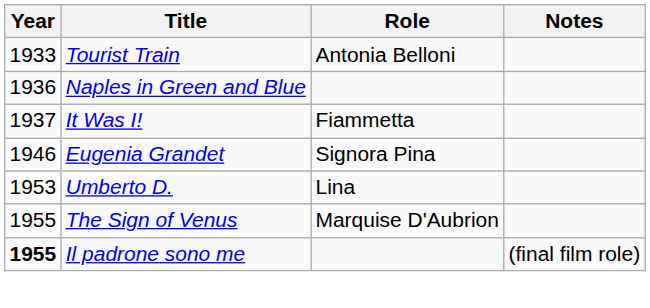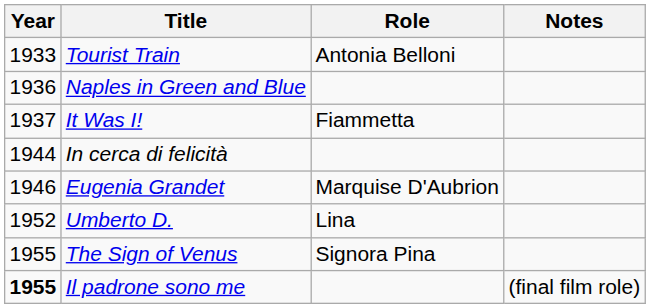+ row: 1944 | In cerca di felicità
Eugenia Grandet | Role: Signora Pina -> Marquise D'Aubrion
Umberto D. | Year: 1953 -> 1952
The Sign of Venus | Role: Marquise D'Aubrion -> Signora Pina
